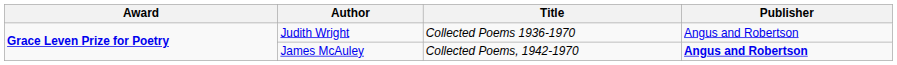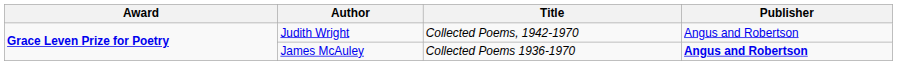Judith Wright | Title: Collected Poems 1936-1970 -> Collected Poems, 1942-1970
James McAuley | Title: Collected Poems, 1942-1970 -> Collected Poems 1936-1970
